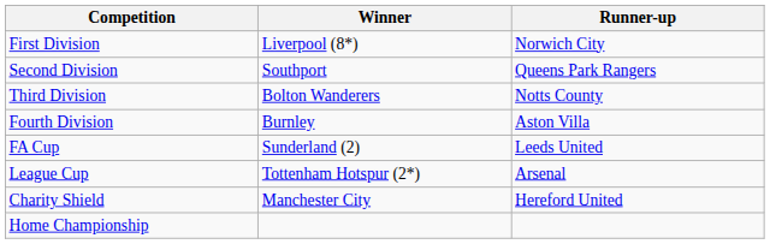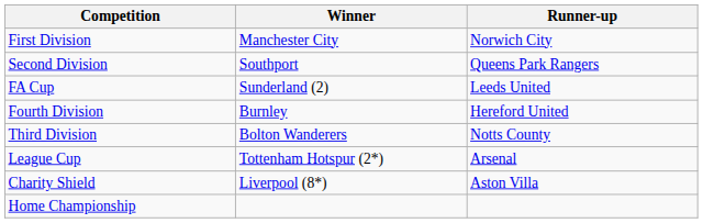First Division | Winner: Liverpool (8*) -> Manchester City
rows swapped: Third Division <-> FA Cup
Fourth Division | Runner-up: Aston Villa -> Hereford United
Charity Shield | Winner: Manchester City -> Liverpool (8*)
Charity Shield | Runner-up: Hereford United -> Aston Villa
